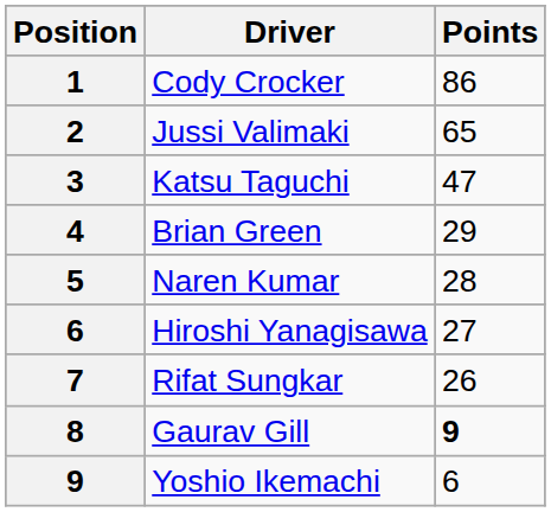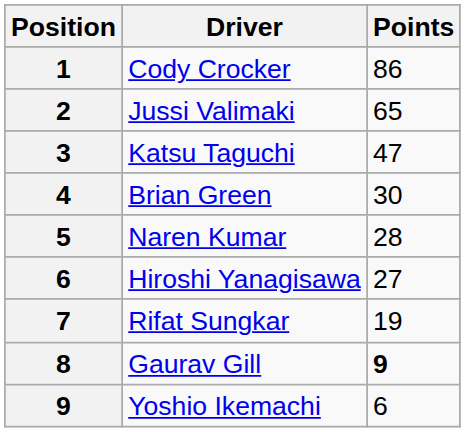Brian Green | Points: 29 -> 30
Rifat Sungkar | Points: 26 -> 19
